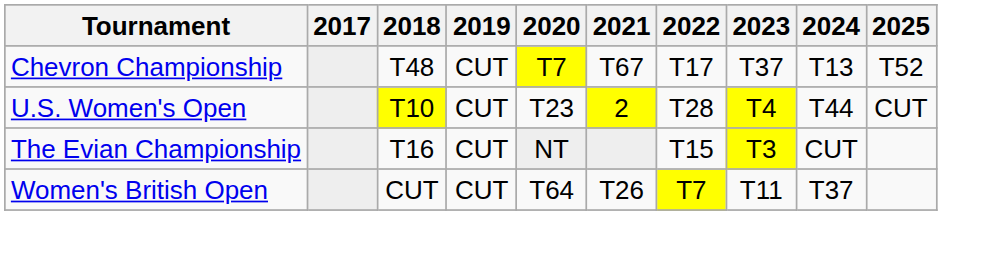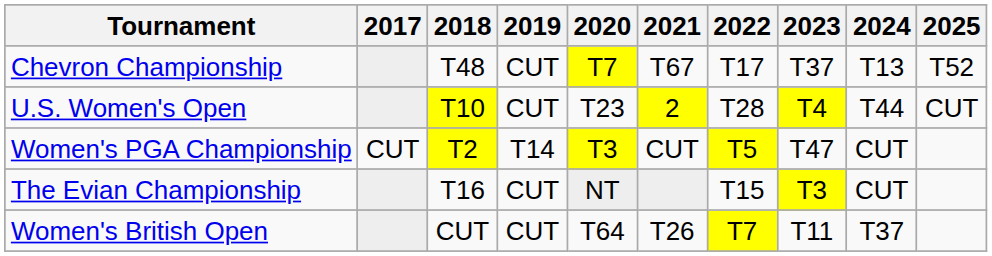+ row: Women's PGA Championship | CUT | T2 | T14 | T3 | CUT | T5 | T47 | CUT
